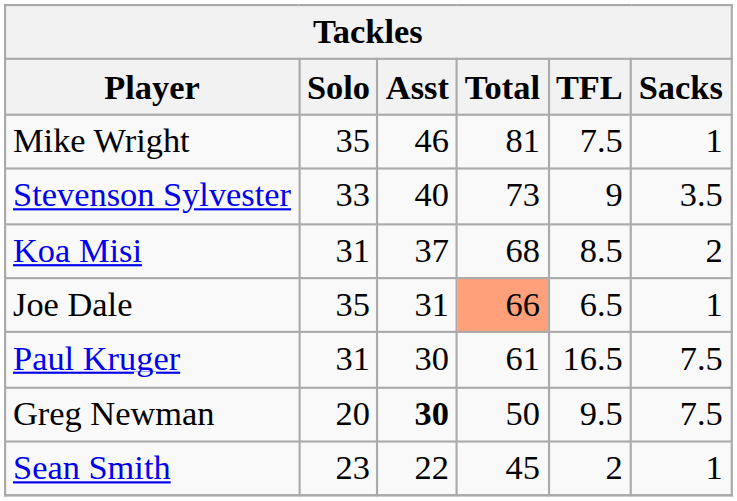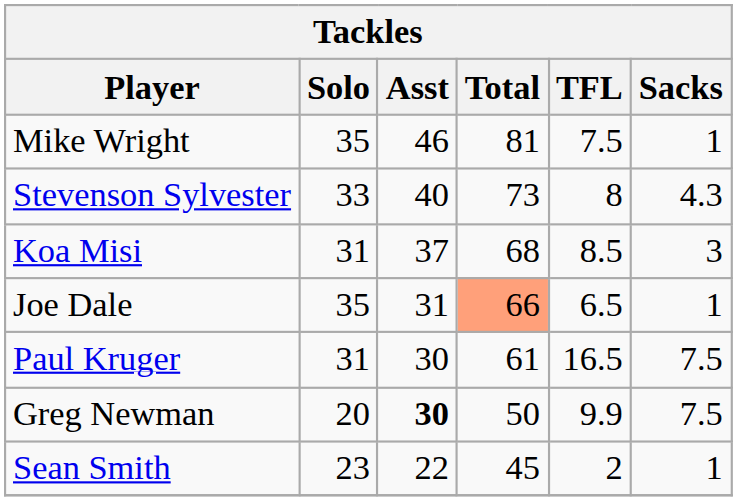Stevenson Sylvester | TFL: 9 -> 8
Stevenson Sylvester | Sacks: 3.5 -> 4.3
Koa Misi | Sacks: 2 -> 3
Greg Newman | TFL: 9.5 -> 9.9
